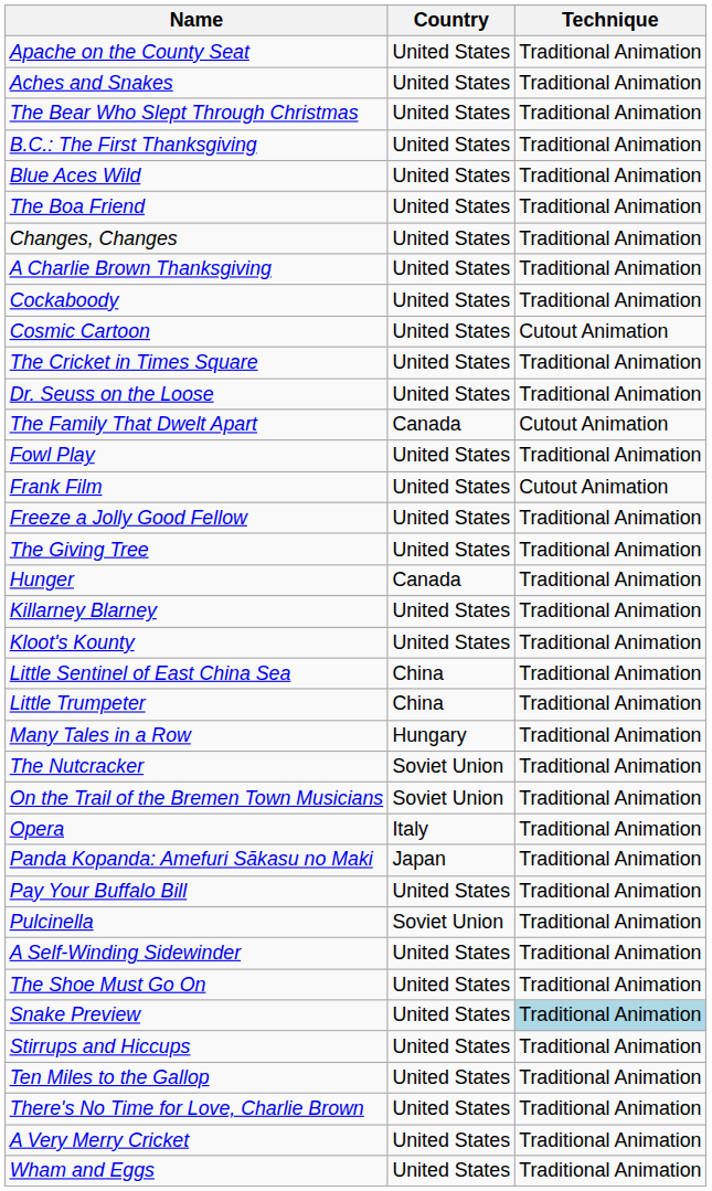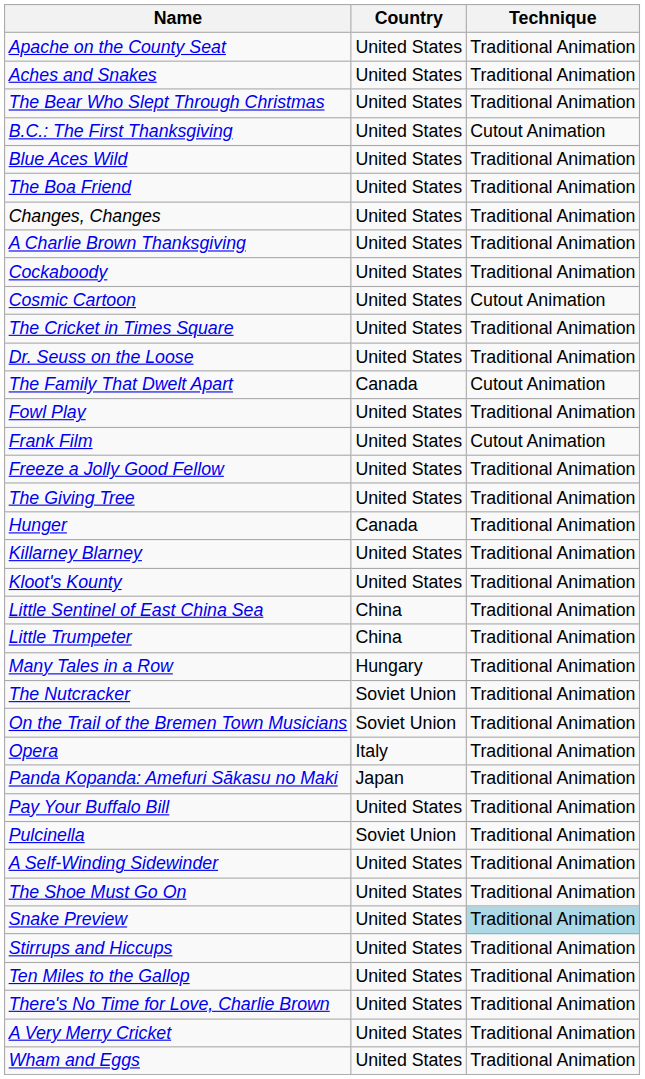B.C.: The First Thanksgiving | Technique: Traditional Animation -> Cutout Animation
